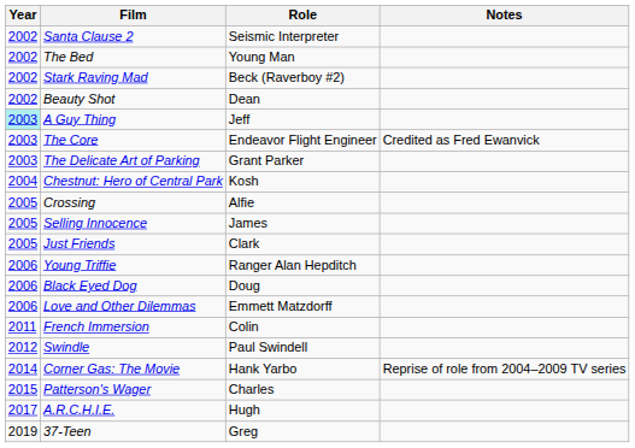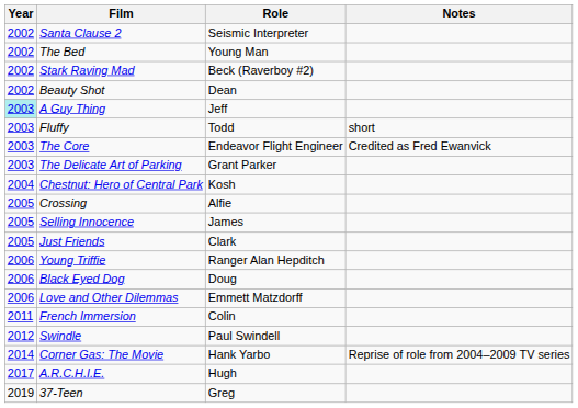+ row: 2003 | Fluffy | Todd | short
- row: 2015 | Patterson's Wager | Charles
